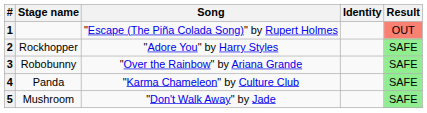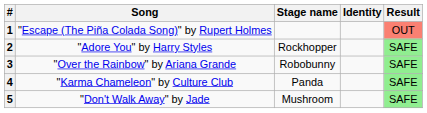columns swapped: Stage name <-> Song
